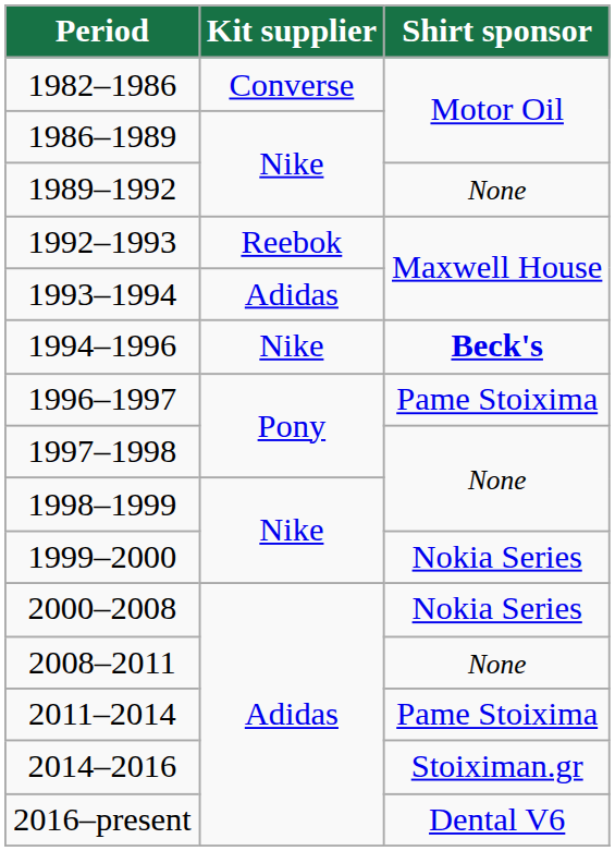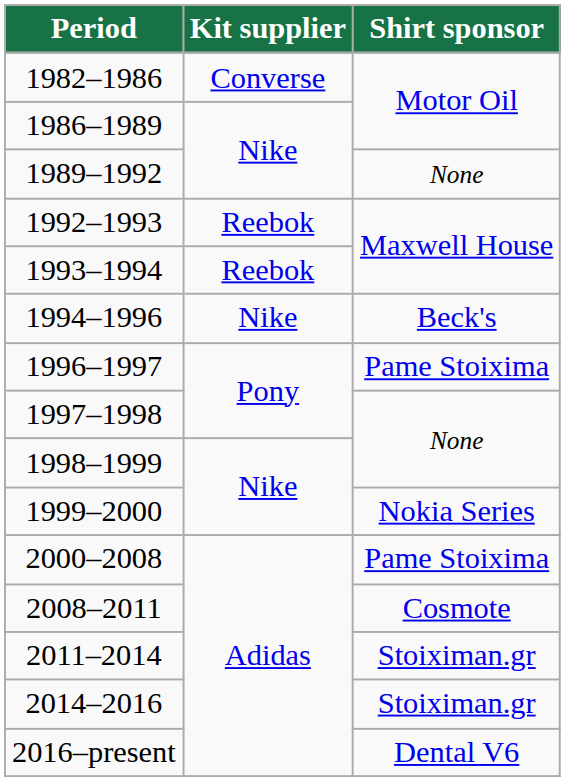1993–1994 | Kit supplier: Adidas -> Reebok
1994–1996 | Shirt sponsor: bold -> normal
2000–2008 | Shirt sponsor: Nokia Series -> Pame Stoixima
2008–2011 | Shirt sponsor: None -> Cosmote
2011–2014 | Shirt sponsor: Pame Stoixima -> Stoiximan.gr
